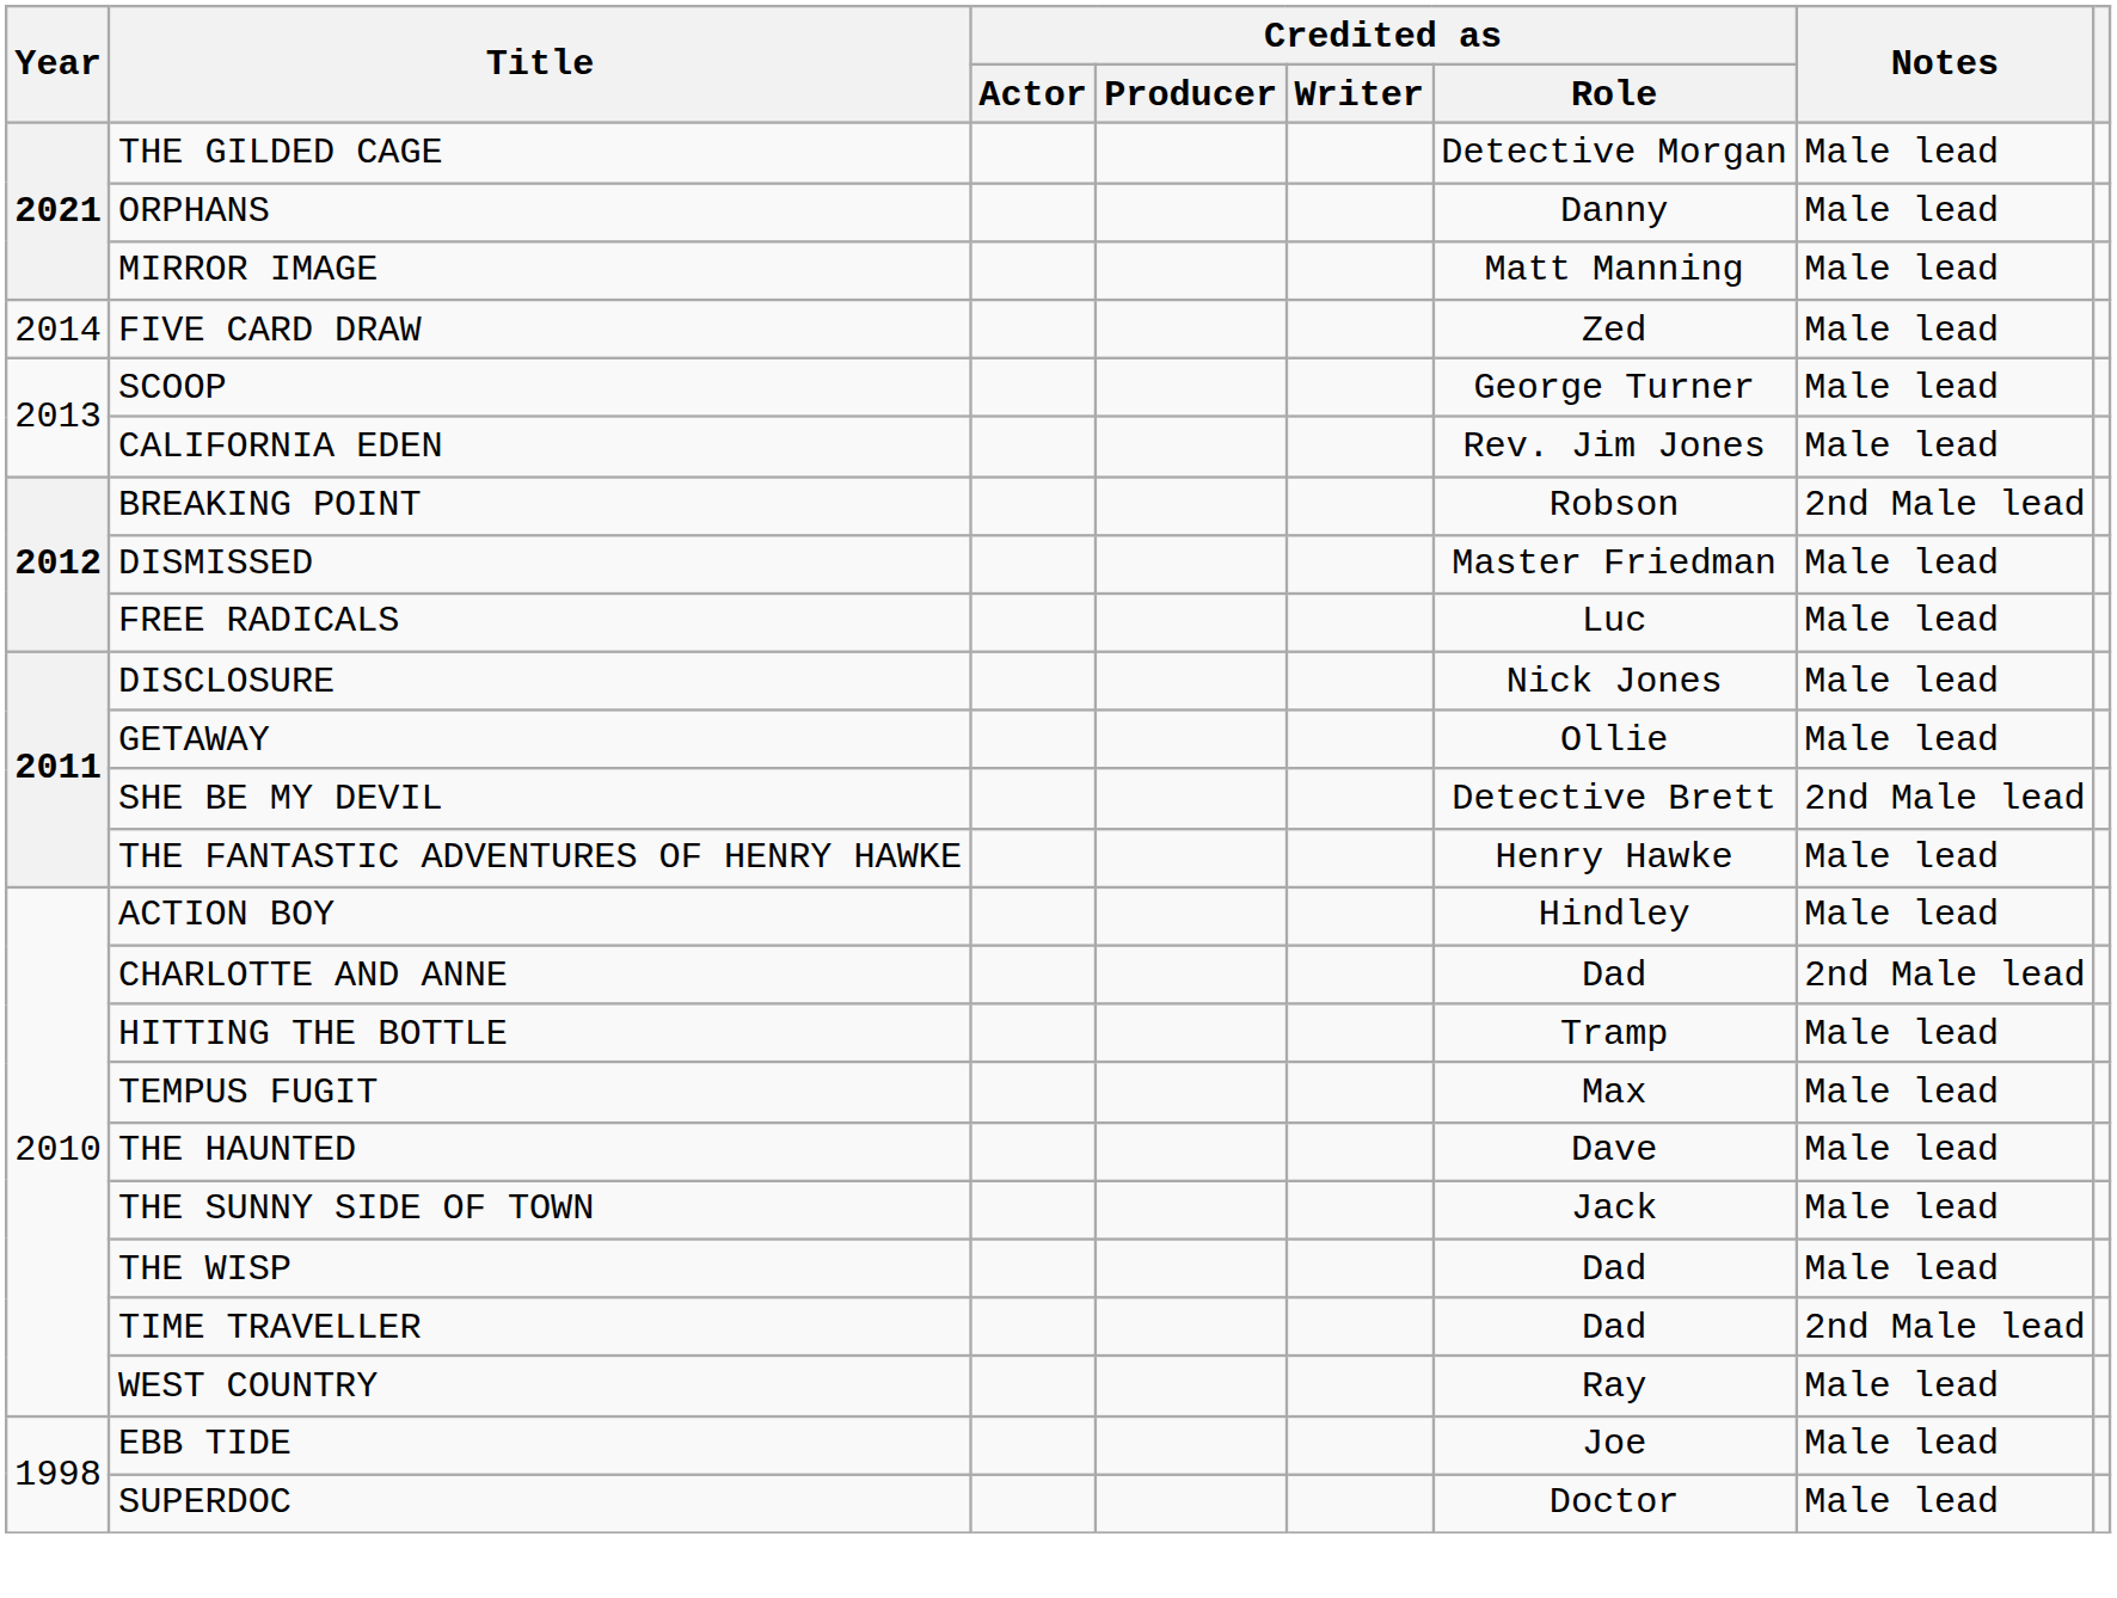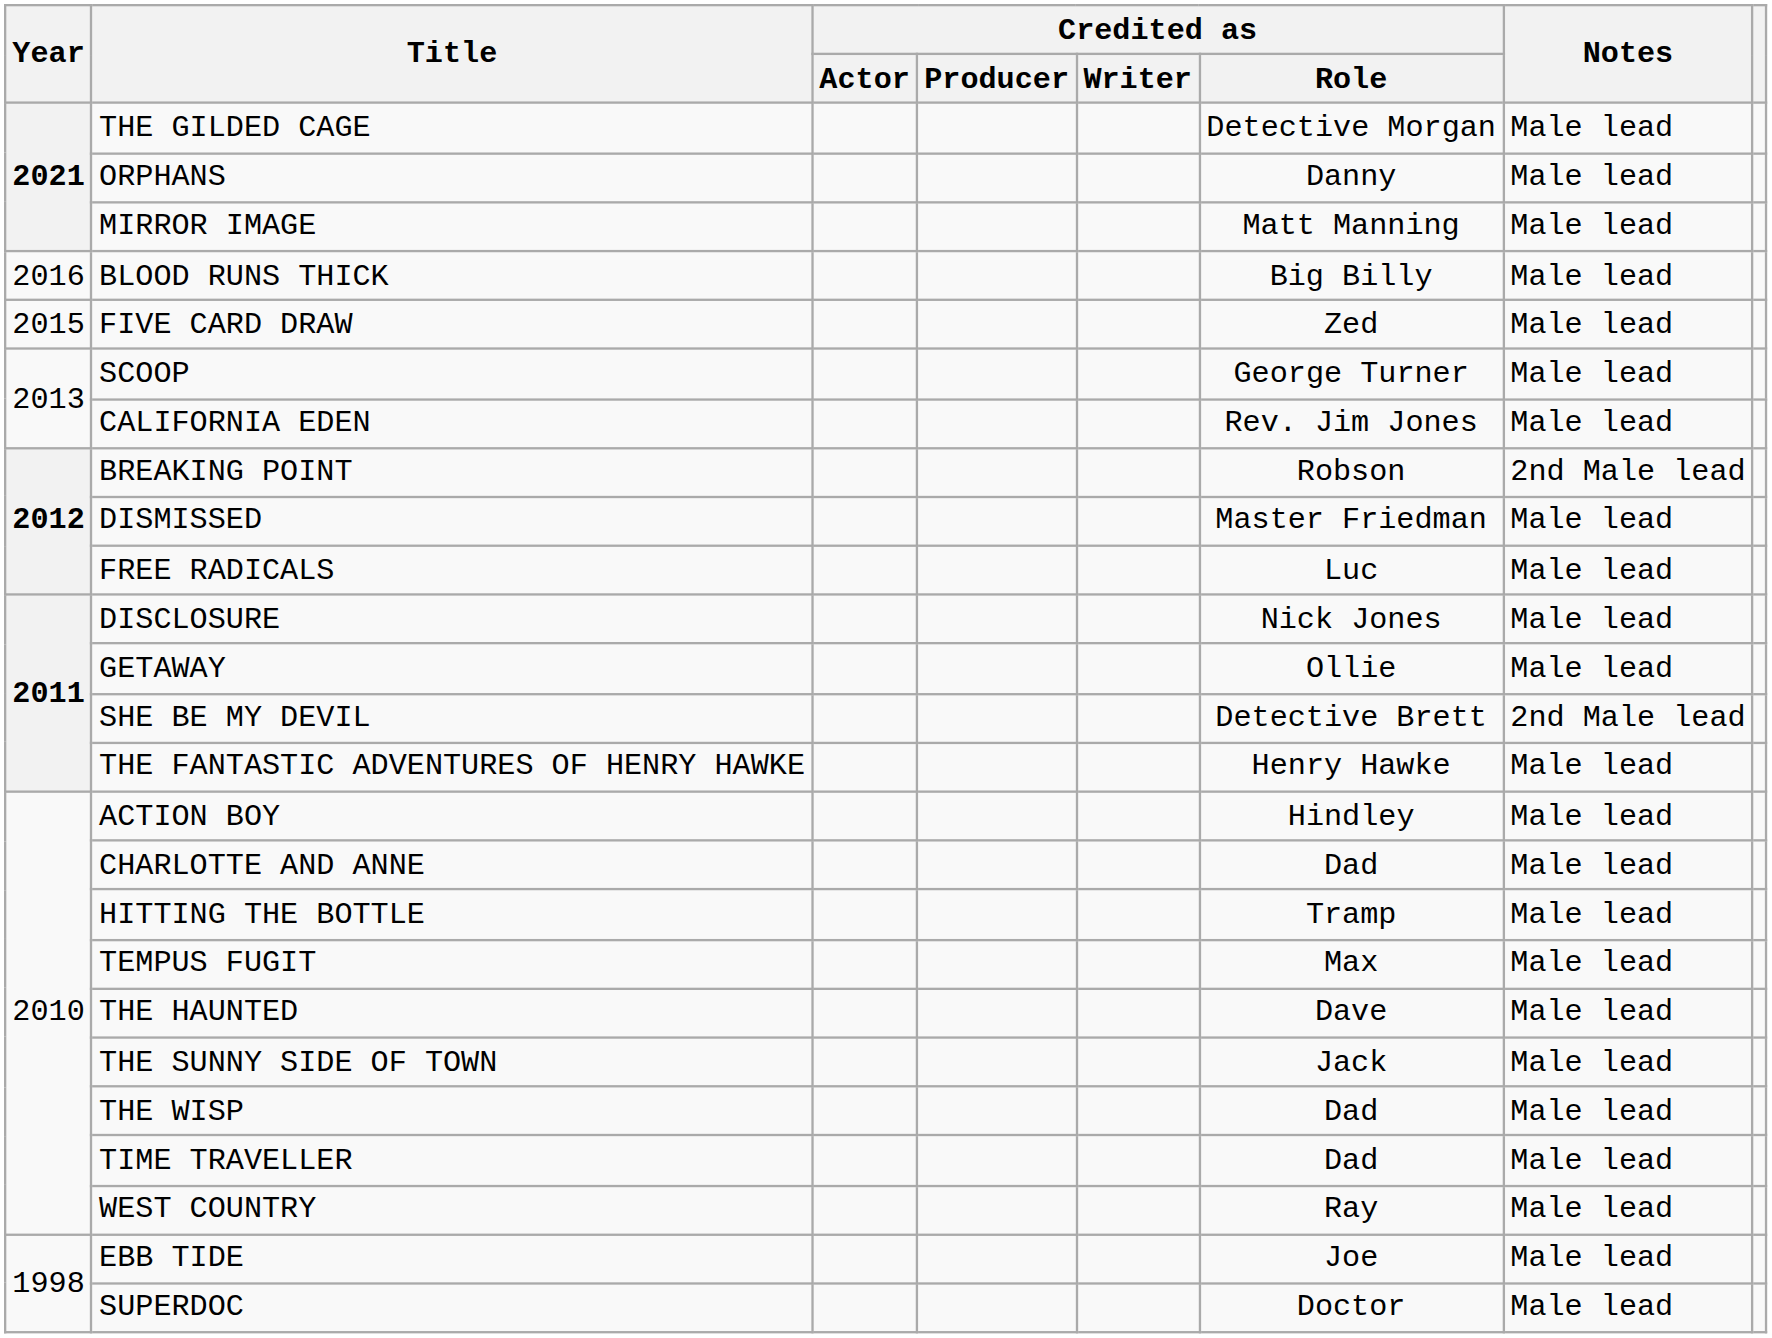+ row: 2016 | BLOOD RUNS THICK | Big Billy | Male lead
FIVE CARD DRAW | Year: 2014 -> 2015
CHARLOTTE AND ANNE | Notes: 2nd Male lead -> Male lead
TIME TRAVELLER | Notes: 2nd Male lead -> Male lead
